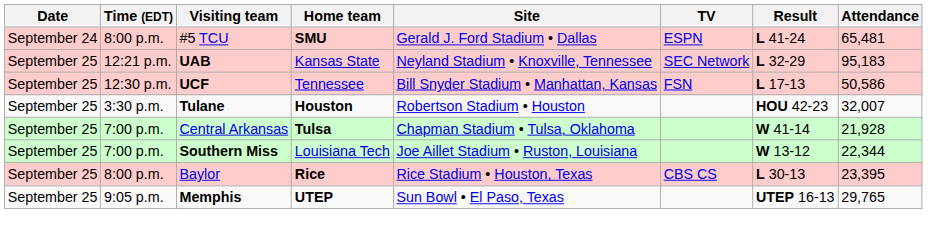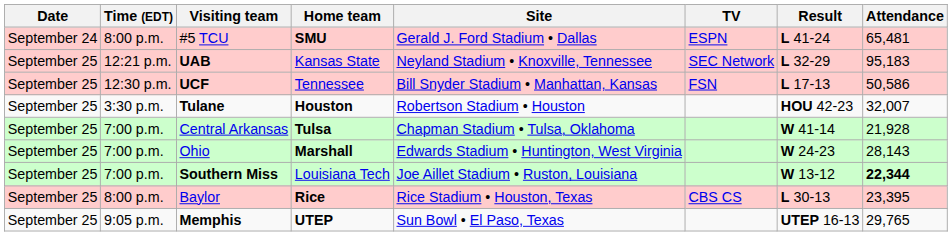+ row: September 25 | 7:00 p.m. | Ohio | Marshall | Edwards Stadium • Huntington, West Virginia | W 24-23 | 28,143
Southern Miss | Attendance: normal -> bold
